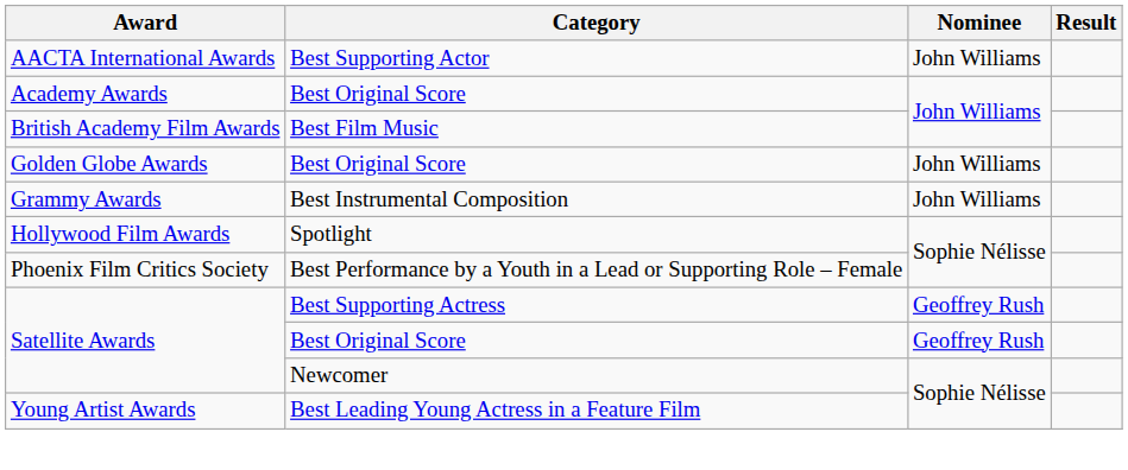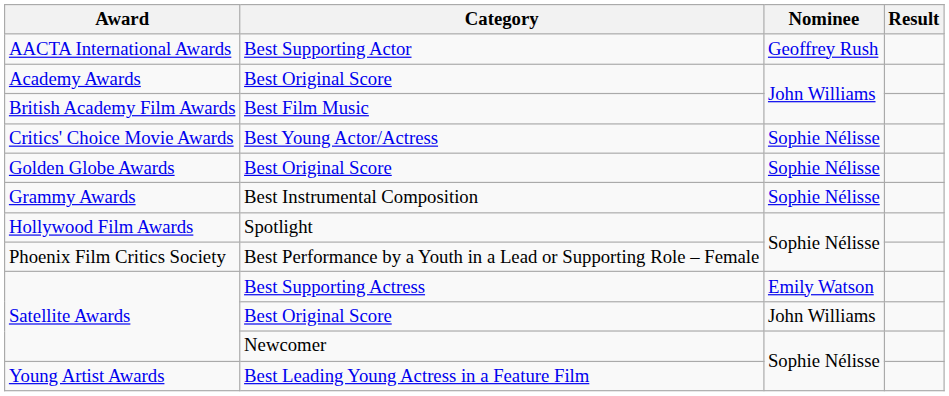AACTA International Awards | Nominee: John Williams -> Geoffrey Rush
+ row: Critics' Choice Movie Awards | Best Young Actor/Actress | Sophie Nélisse
Golden Globe Awards | Nominee: John Williams -> Sophie Nélisse
Grammy Awards | Nominee: John Williams -> Sophie Nélisse
Satellite Awards / Best Supporting Actress | Nominee: Geoffrey Rush -> Emily Watson
Satellite Awards / Best Original Score | Nominee: Geoffrey Rush -> John Williams
